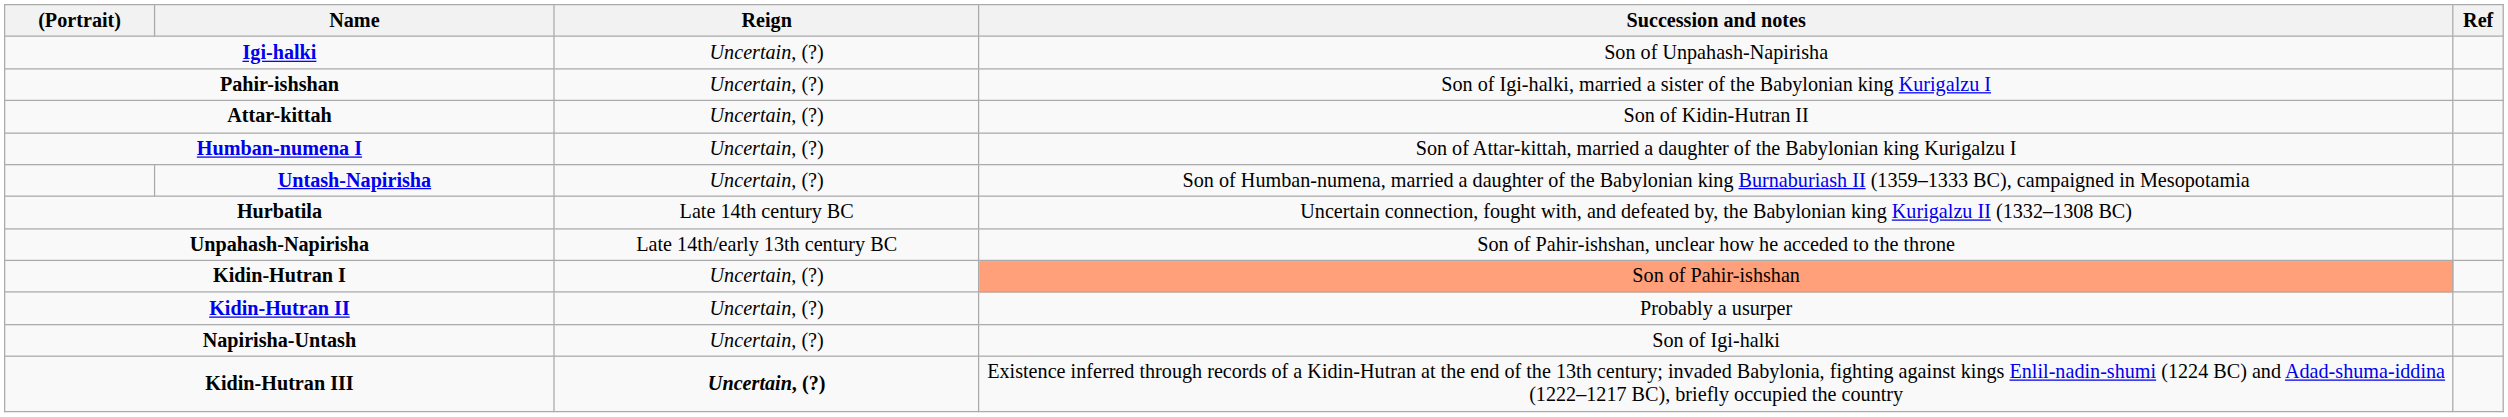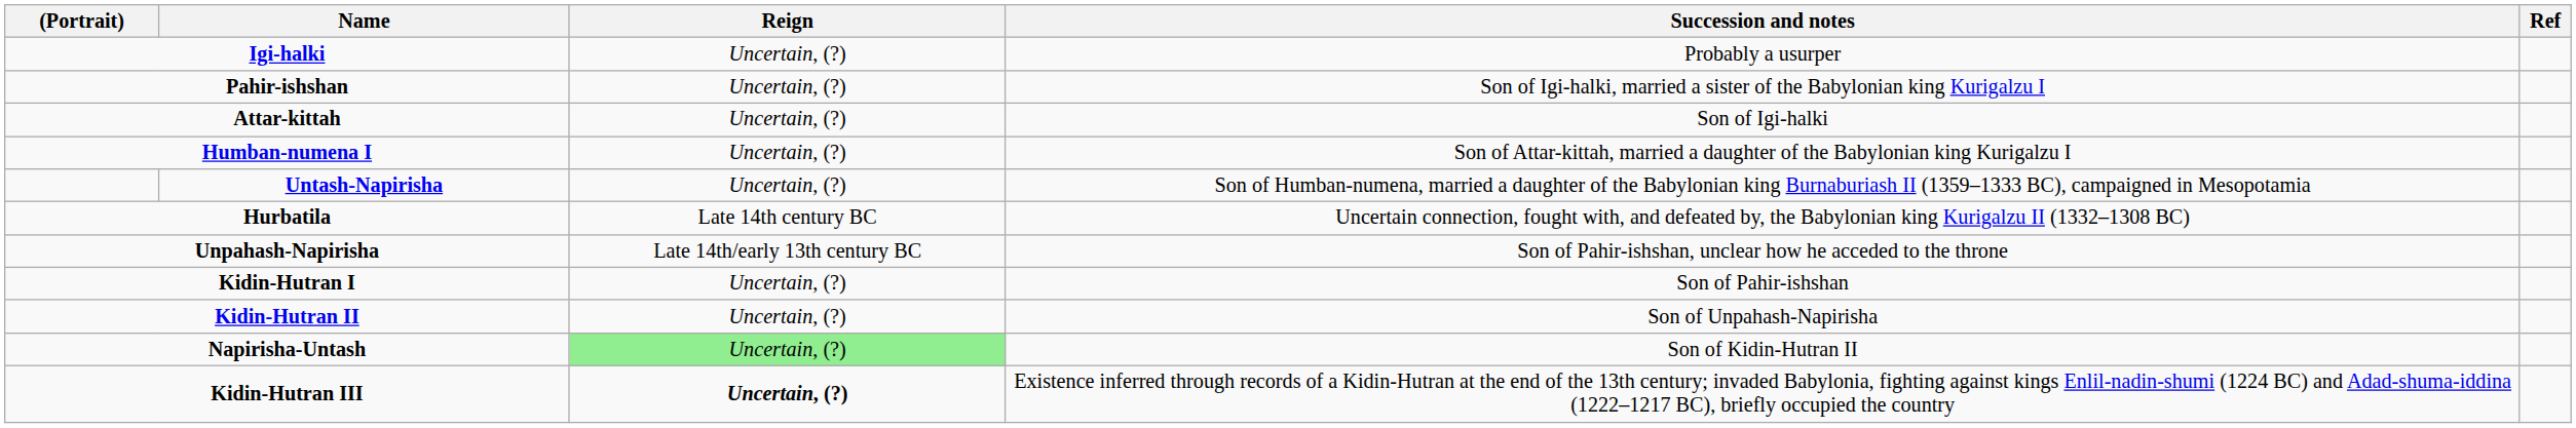Igi-halki | Succession and notes: Son of Unpahash-Napirisha -> Probably a usurper
Attar-kittah | Succession and notes: Son of Kidin-Hutran II -> Son of Igi-halki
Kidin-Hutran I | Succession and notes: lightsalmon background -> no background
Kidin-Hutran II | Succession and notes: Probably a usurper -> Son of Unpahash-Napirisha
Napirisha-Untash | Reign: no background -> lightgreen background
Napirisha-Untash | Succession and notes: Son of Igi-halki -> Son of Kidin-Hutran II
